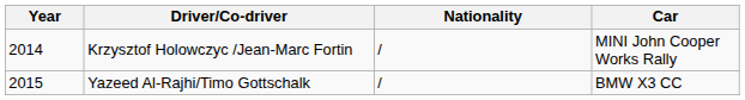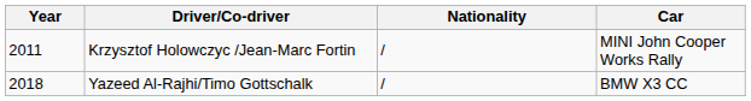Krzysztof Holowczyc /Jean-Marc Fortin | Year: 2014 -> 2011
Yazeed Al-Rajhi/Timo Gottschalk | Year: 2015 -> 2018
